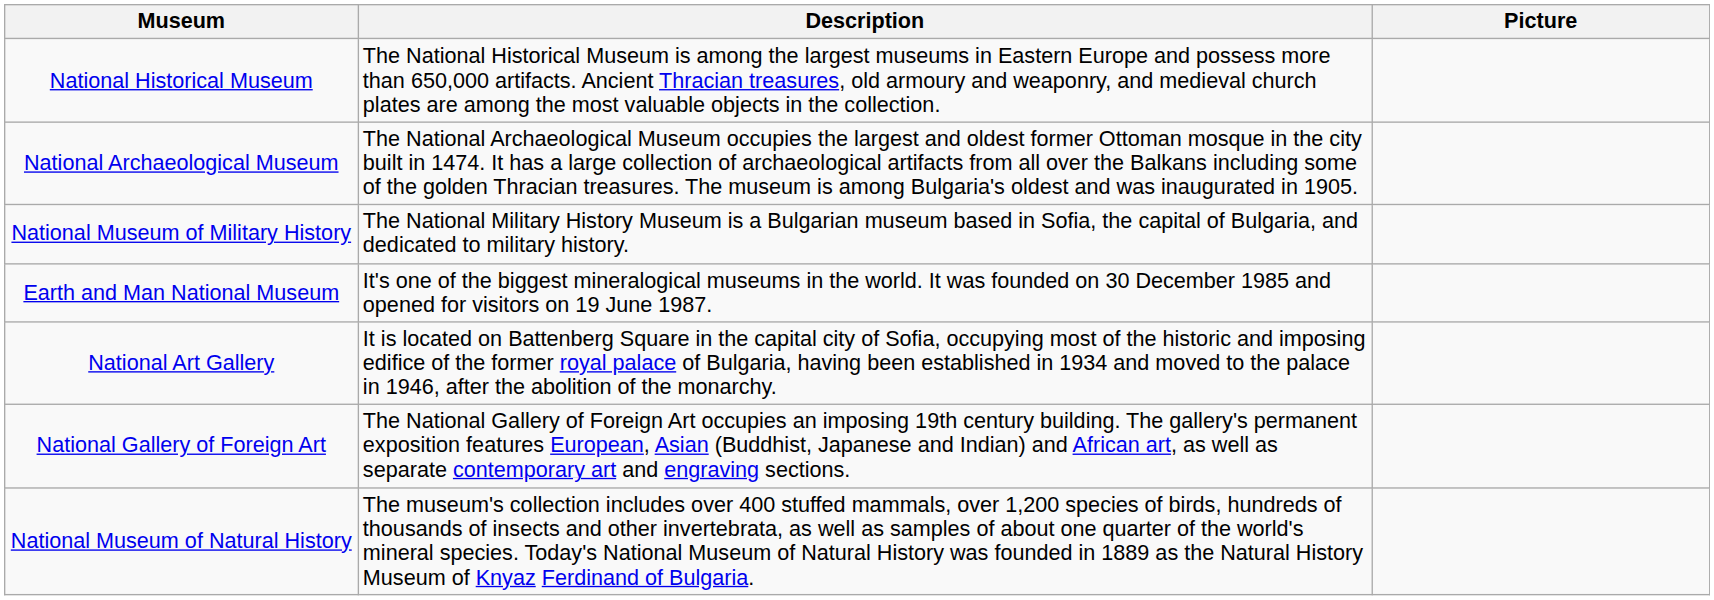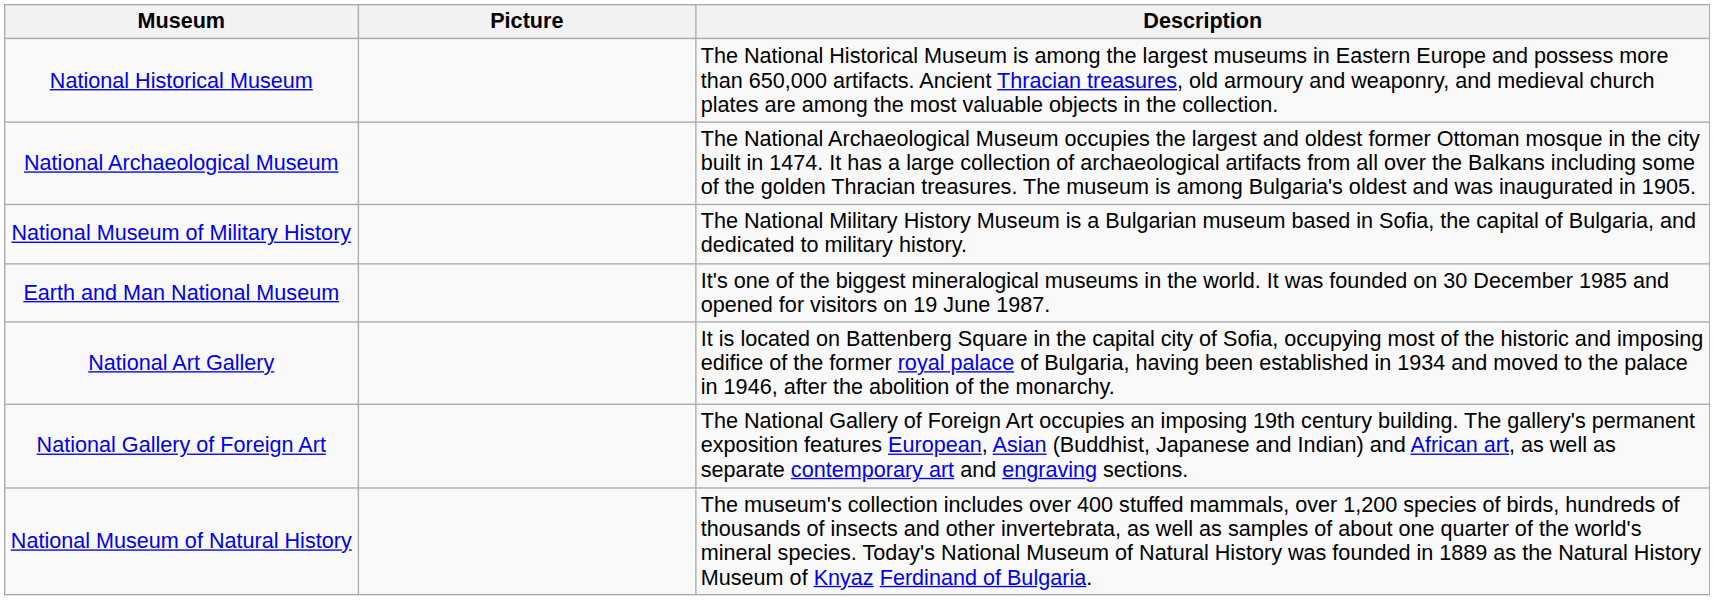columns swapped: Description <-> Picture
